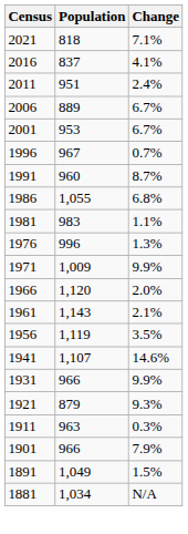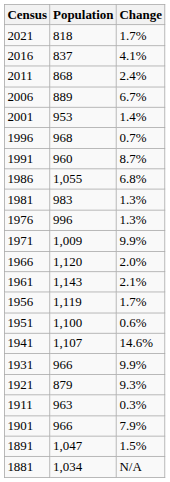2021 | Change: 7.1% -> 1.7%
2011 | Population: 951 -> 868
2001 | Change: 6.7% -> 1.4%
1996 | Population: 967 -> 968
1981 | Change: 1.1% -> 1.3%
1956 | Change: 3.5% -> 1.7%
+ row: 1951 | 1,100 | 0.6%
1891 | Population: 1,049 -> 1,047
